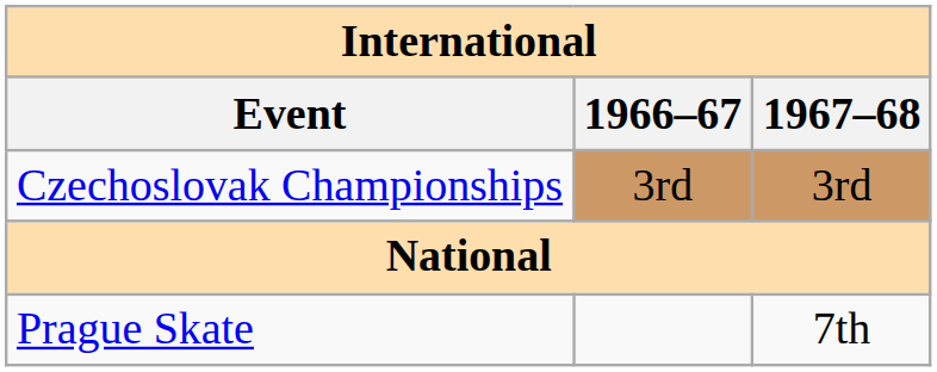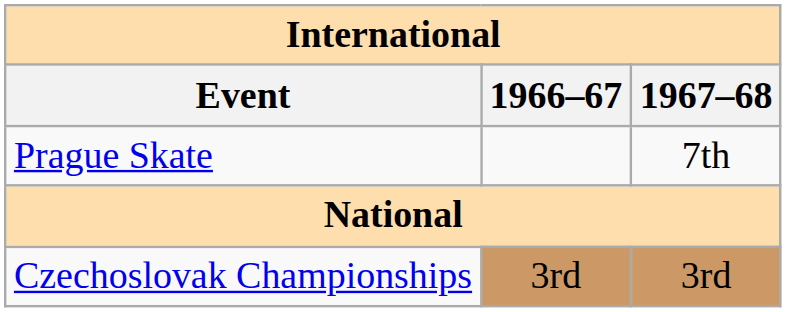rows swapped: Prague Skate <-> Czechoslovak Championships
